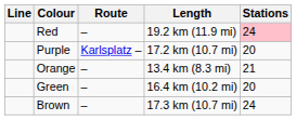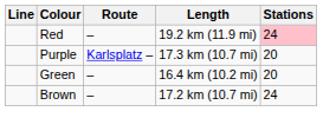Purple | Length: 17.2 km (10.7 mi) -> 17.3 km (10.7 mi)
- row: Orange | – | 13.4 km (8.3 mi) | 21
Brown | Length: 17.3 km (10.7 mi) -> 17.2 km (10.7 mi)
